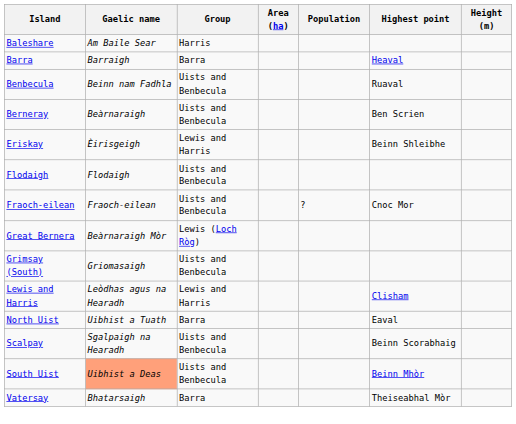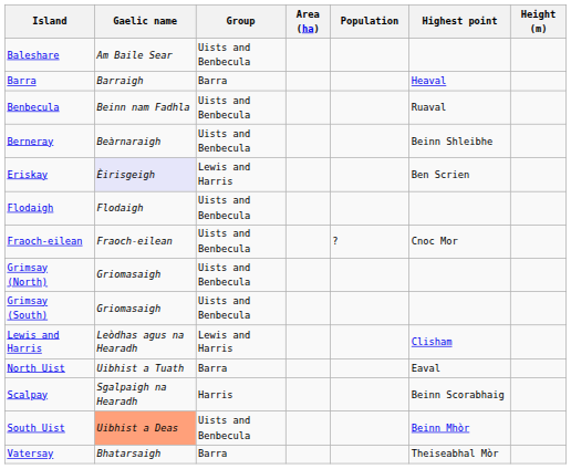Baleshare | Group: Harris -> Uists and Benbecula
Berneray | Highest point: Ben Scrien -> Beinn Shleibhe
Eriskay | Gaelic name: no background -> lavender background
Eriskay | Highest point: Beinn Shleibhe -> Ben Scrien
- row: Great Bernera | Beàrnaraigh Mòr | Lewis (Loch Ròg)
+ row: Grimsay (North) | Griomasaigh | Uists and Benbecula
Scalpay | Group: Uists and Benbecula -> Harris
